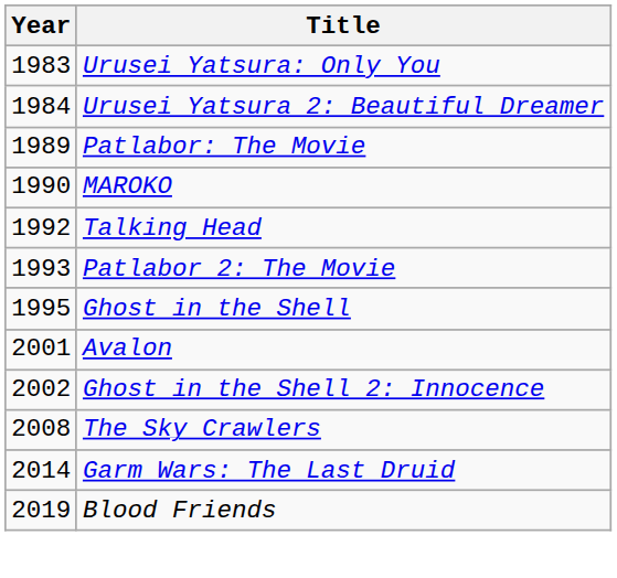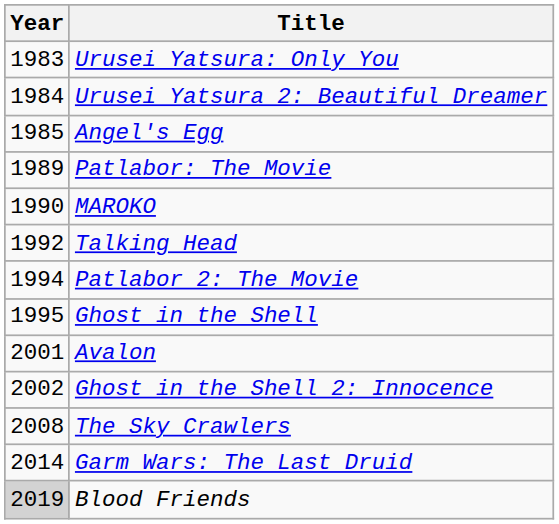+ row: 1985 | Angel's Egg
Patlabor 2: The Movie | Year: 1993 -> 1994
Blood Friends | Year: no background -> lightgrey background
